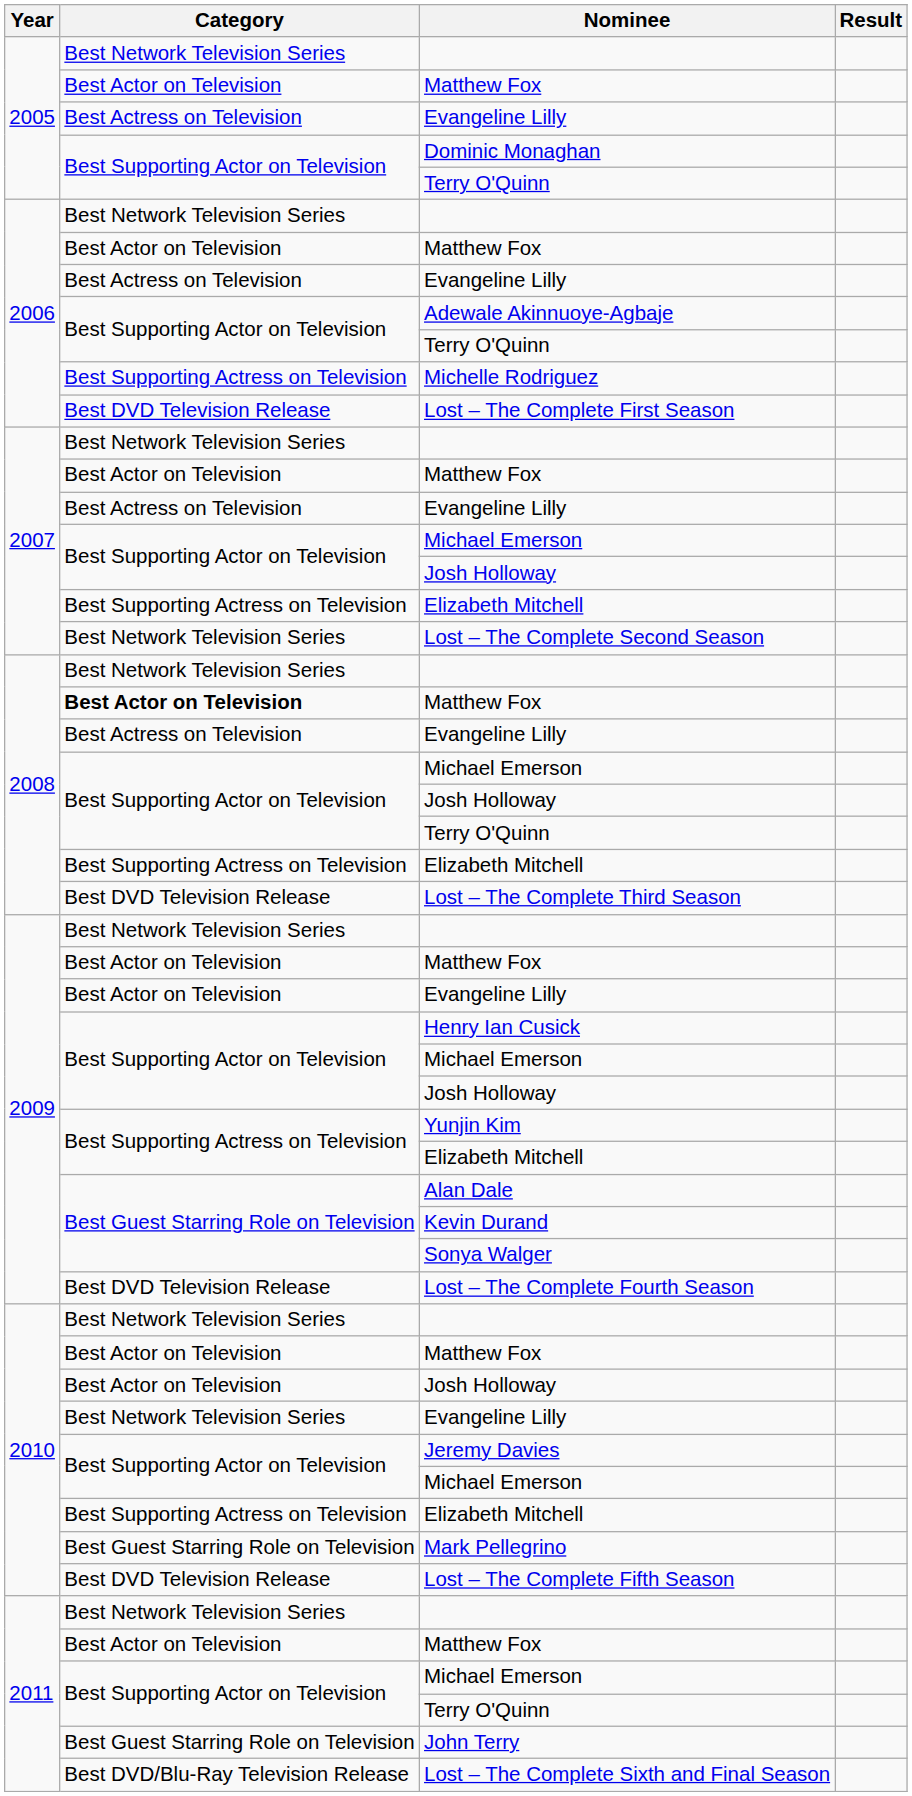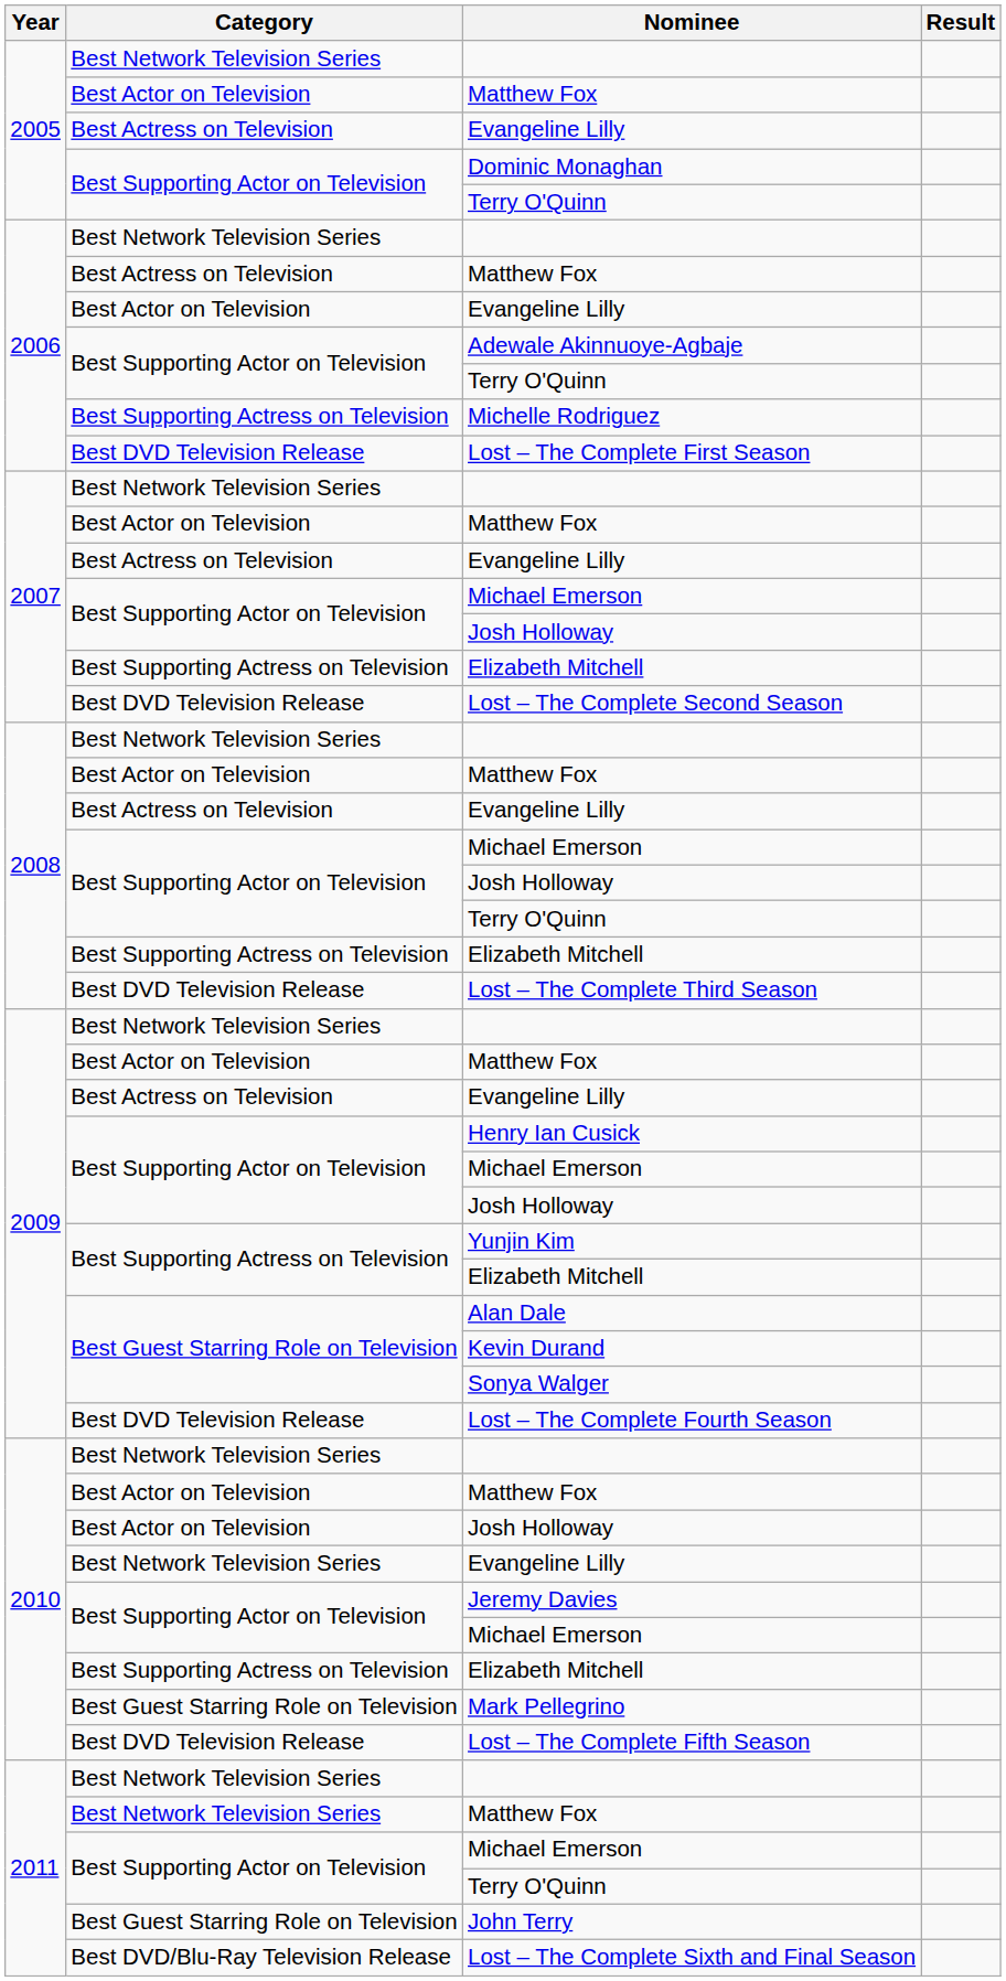2006 / Matthew Fox | Category: Best Actor on Television -> Best Actress on Television
2006 / Evangeline Lilly | Category: Best Actress on Television -> Best Actor on Television
Lost – The Complete Second Season | Category: Best Network Television Series -> Best DVD Television Release
2008 / Matthew Fox | Category: bold -> normal
2009 / Evangeline Lilly | Category: Best Actor on Television -> Best Actress on Television
2011 / Matthew Fox | Category: Best Actor on Television -> Best Network Television Series
